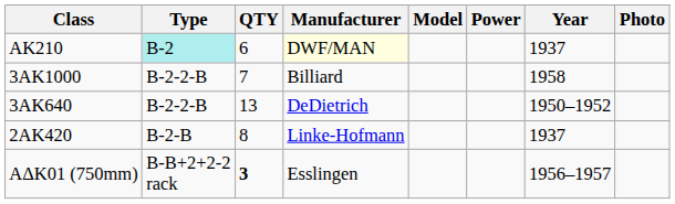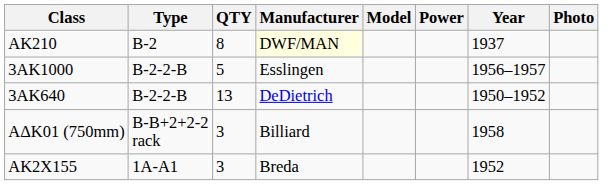ΑΚ210 | Type: paleturquoise background -> no background
ΑΚ210 | QTY: 6 -> 8
3ΑΚ1000 | QTY: 7 -> 5
3ΑΚ1000 | Manufacturer: Billiard -> Esslingen
3ΑΚ1000 | Year: 1958 -> 1956–1957
- row: 2ΑΚ420 | B-2-B | 8 | Linke-Hofmann | 1937
ΑΔΚ01 (750mm) | QTY: bold -> normal
ΑΔΚ01 (750mm) | Manufacturer: Esslingen -> Billiard
ΑΔΚ01 (750mm) | Year: 1956–1957 -> 1958
+ row: ΑΚ2Χ155 | 1A-A1 | 3 | Breda | 1952
